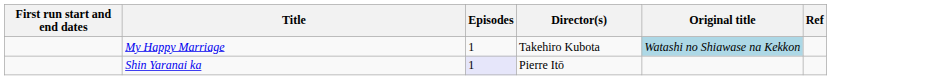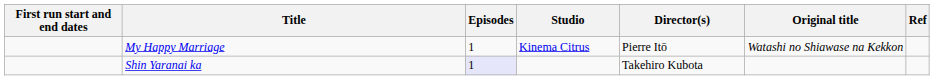+ column: Studio | Kinema Citrus
My Happy Marriage | Director(s): Takehiro Kubota -> Pierre Itō
My Happy Marriage | Original title: lightblue background -> no background
Shin Yaranai ka | Director(s): Pierre Itō -> Takehiro Kubota
